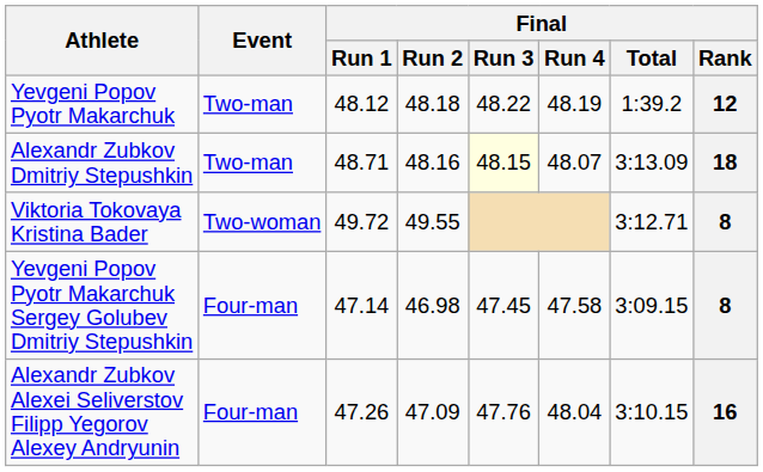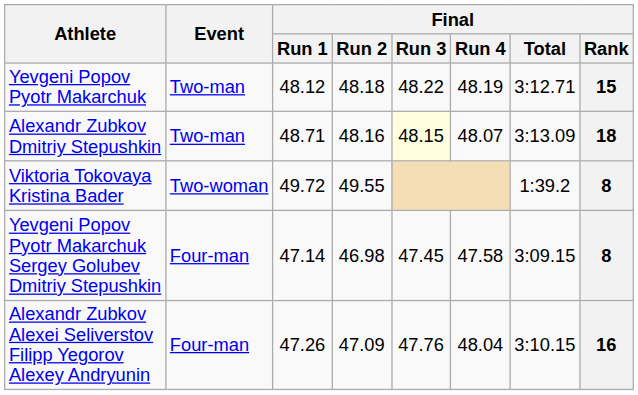Yevgeni Popov Pyotr Makarchuk | Final / Total: 1:39.2 -> 3:12.71
Yevgeni Popov Pyotr Makarchuk | Final / Rank: 12 -> 15
Viktoria Tokovaya Kristina Bader | Final / Total: 3:12.71 -> 1:39.2
